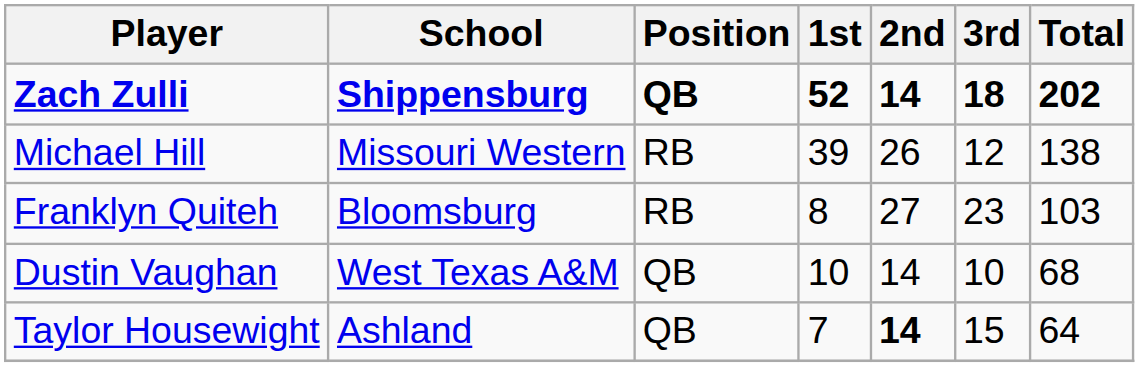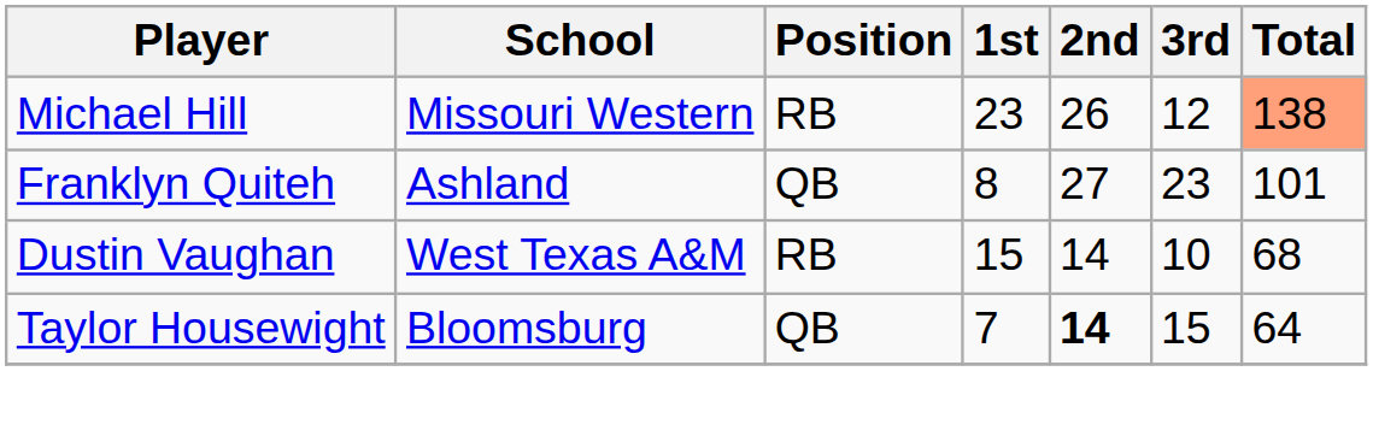- row: Zach Zulli | Shippensburg | QB | 52 | 14 | 18 | 202
Michael Hill | 1st: 39 -> 23
Michael Hill | Total: no background -> lightsalmon background
Franklyn Quiteh | School: Bloomsburg -> Ashland
Franklyn Quiteh | Position: RB -> QB
Franklyn Quiteh | Total: 103 -> 101
Dustin Vaughan | Position: QB -> RB
Dustin Vaughan | 1st: 10 -> 15
Taylor Housewight | School: Ashland -> Bloomsburg
